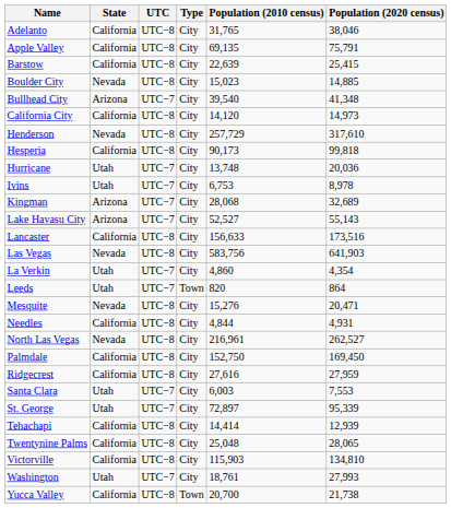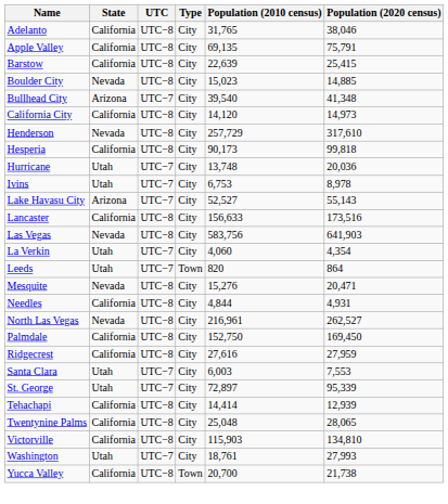- row: Kingman | Arizona | UTC−7 | City | 28,068 | 32,689
La Verkin | Population (2010 census): 4,860 -> 4,060
